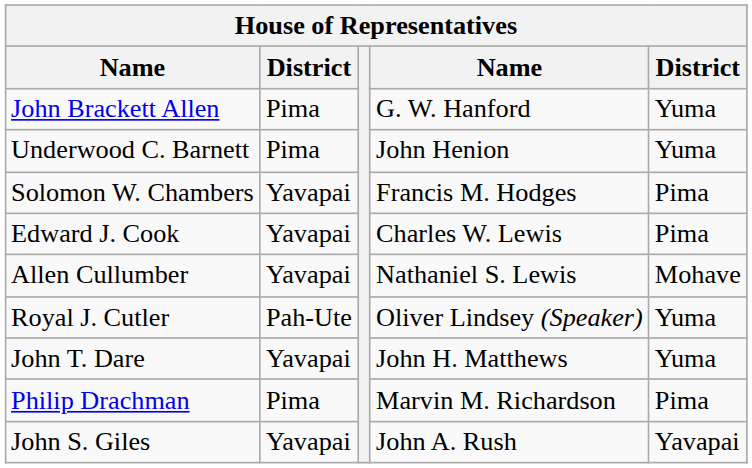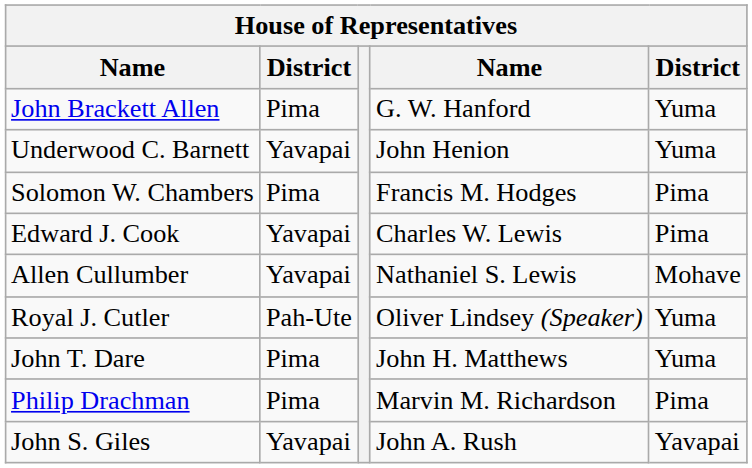Underwood C. Barnett | column 2: Pima -> Yavapai
Solomon W. Chambers | column 2: Yavapai -> Pima
John T. Dare | column 2: Yavapai -> Pima
